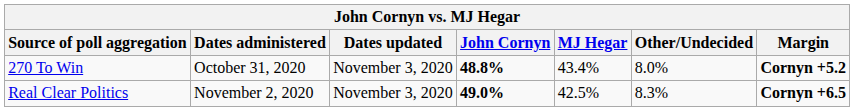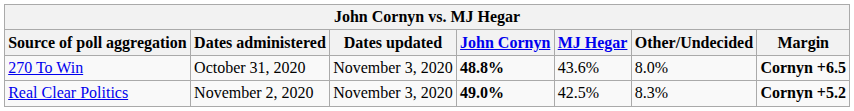270 To Win | MJ Hegar: 43.4% -> 43.6%
270 To Win | Margin: Cornyn +5.2 -> Cornyn +6.5
Real Clear Politics | Margin: Cornyn +6.5 -> Cornyn +5.2
